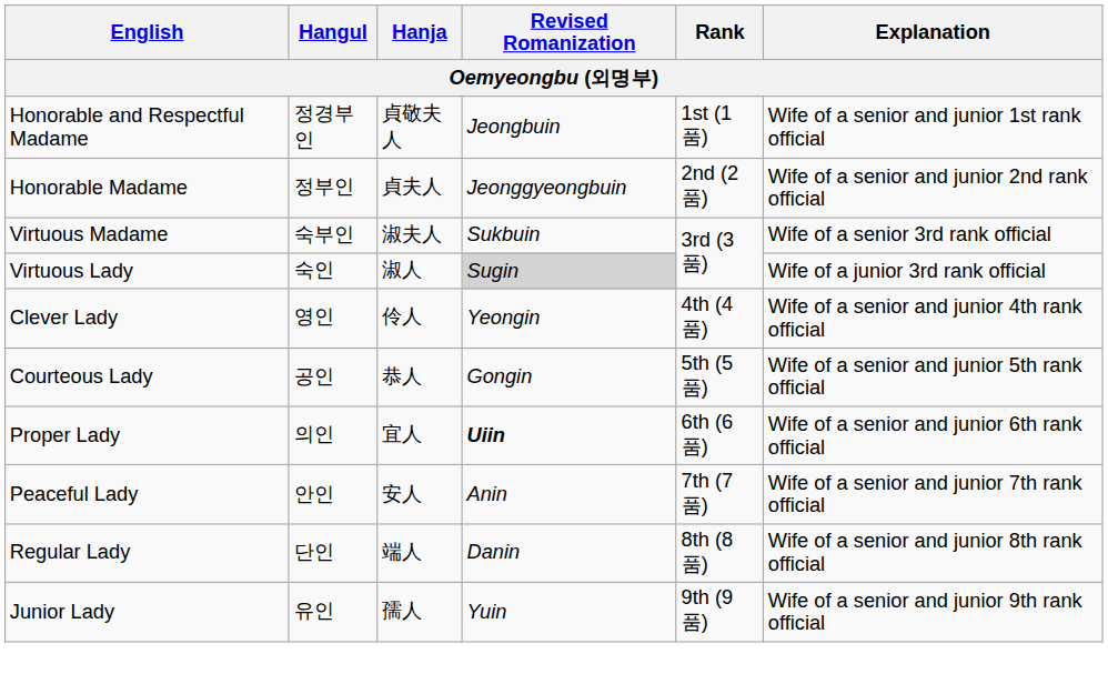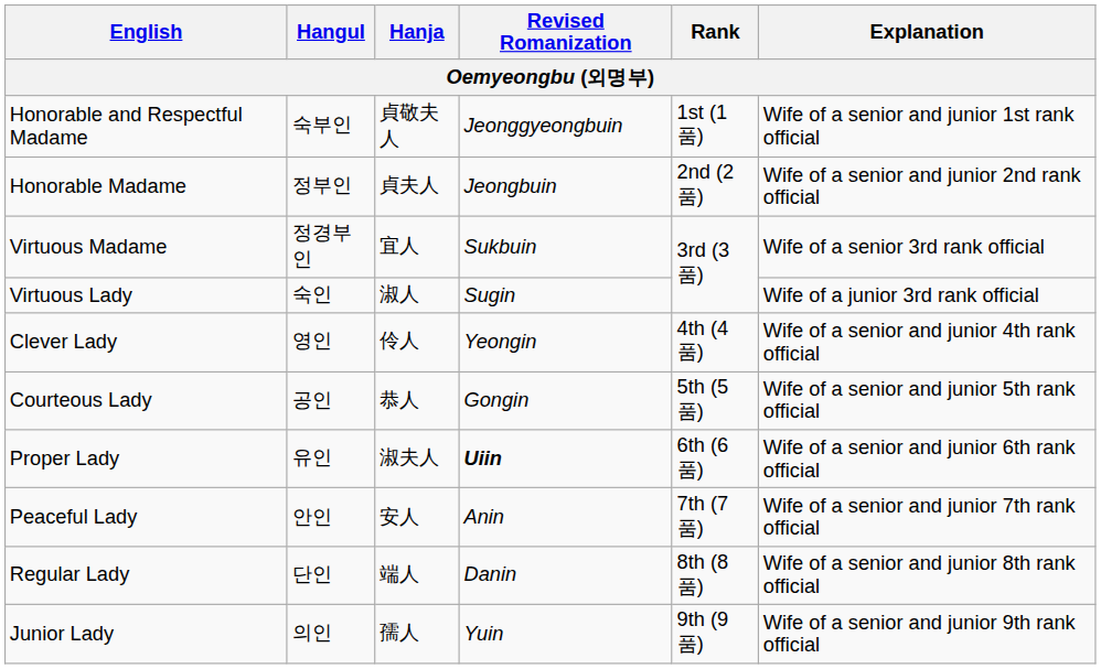Honorable and Respectful Madame | Hangul: 정경부인 -> 숙부인
Honorable and Respectful Madame | Revised Romanization: Jeongbuin -> Jeonggyeongbuin
Honorable Madame | Revised Romanization: Jeonggyeongbuin -> Jeongbuin
Virtuous Madame | Hangul: 숙부인 -> 정경부인
Virtuous Madame | Hanja: 淑夫人 -> 宜人
Virtuous Lady | Revised Romanization: lightgrey background -> no background
Proper Lady | Hangul: 의인 -> 유인
Proper Lady | Hanja: 宜人 -> 淑夫人
Junior Lady | Hangul: 유인 -> 의인
